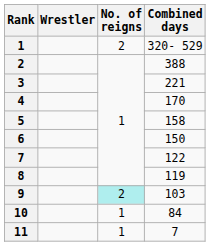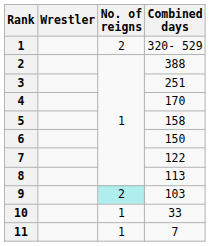3 | Combined days: 221 -> 251
8 | Combined days: 119 -> 113
10 | Combined days: 84 -> 33
